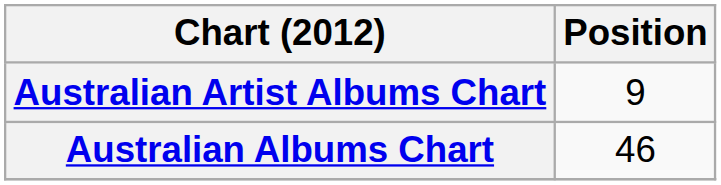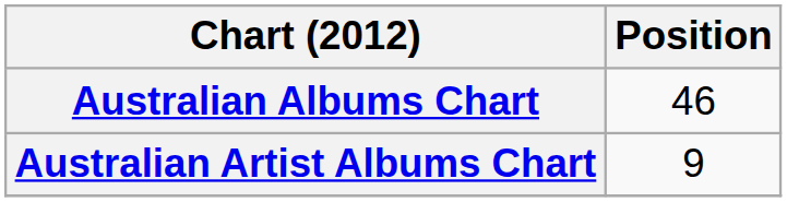rows swapped: Australian Albums Chart <-> Australian Artist Albums Chart
